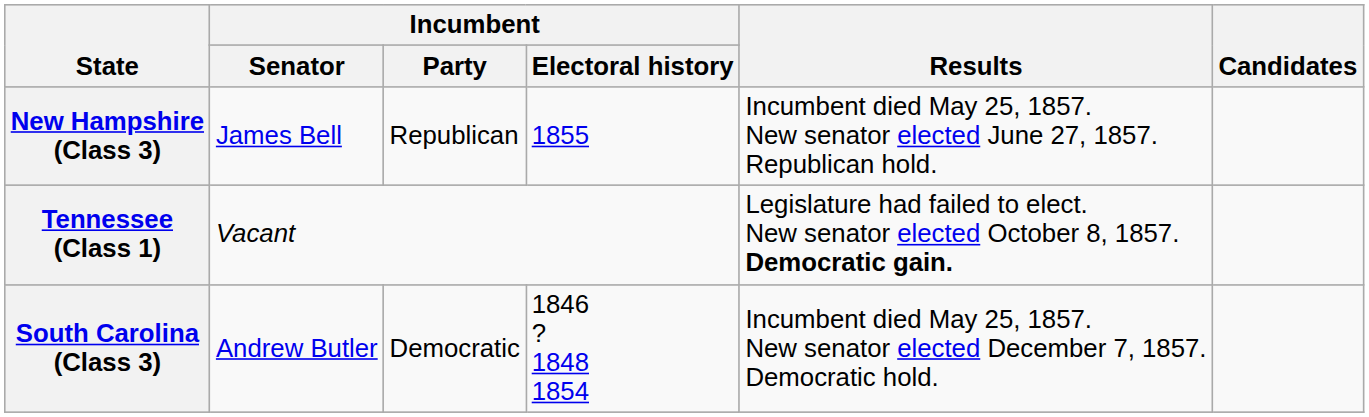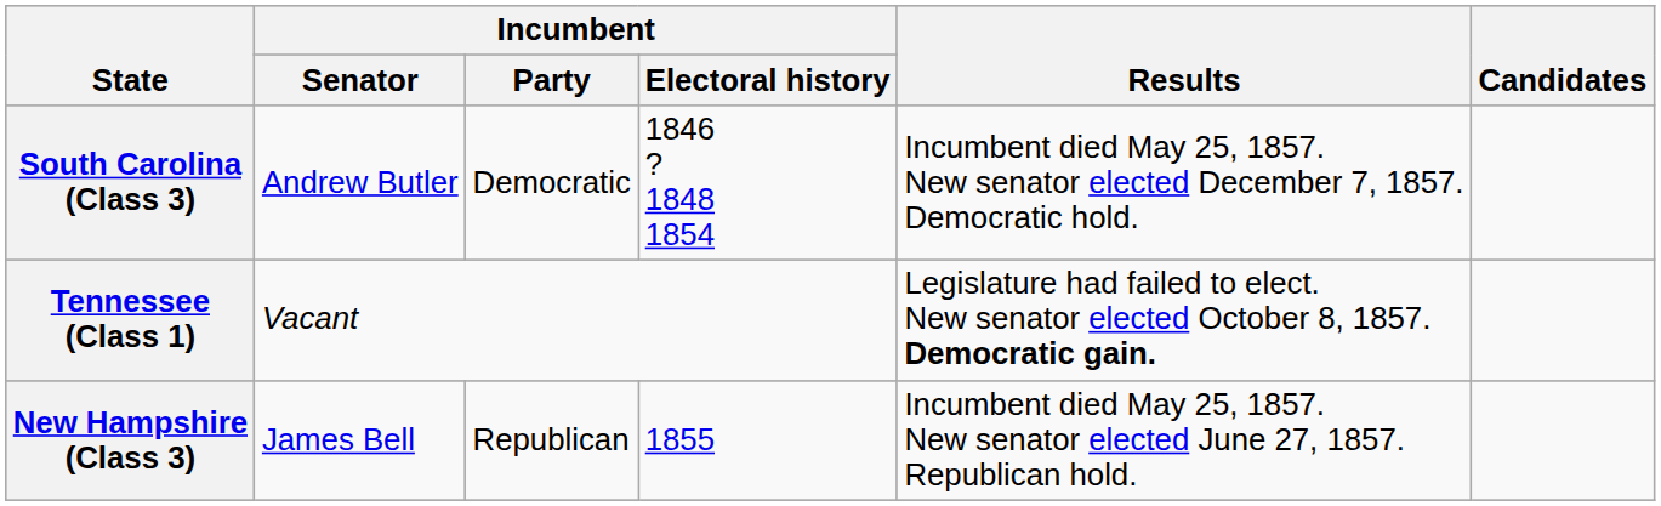rows swapped: New Hampshire (Class 3) <-> South Carolina (Class 3)
